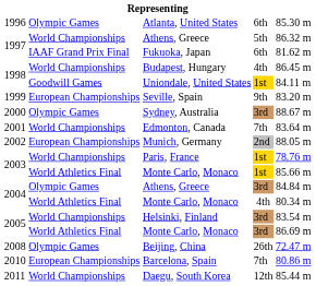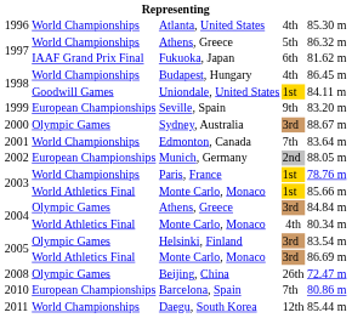Atlanta, United States | column 2: Olympic Games -> World Championships
Atlanta, United States | column 4: 6th -> 4th
Helsinki, Finland | column 2: World Championships -> Olympic Games
